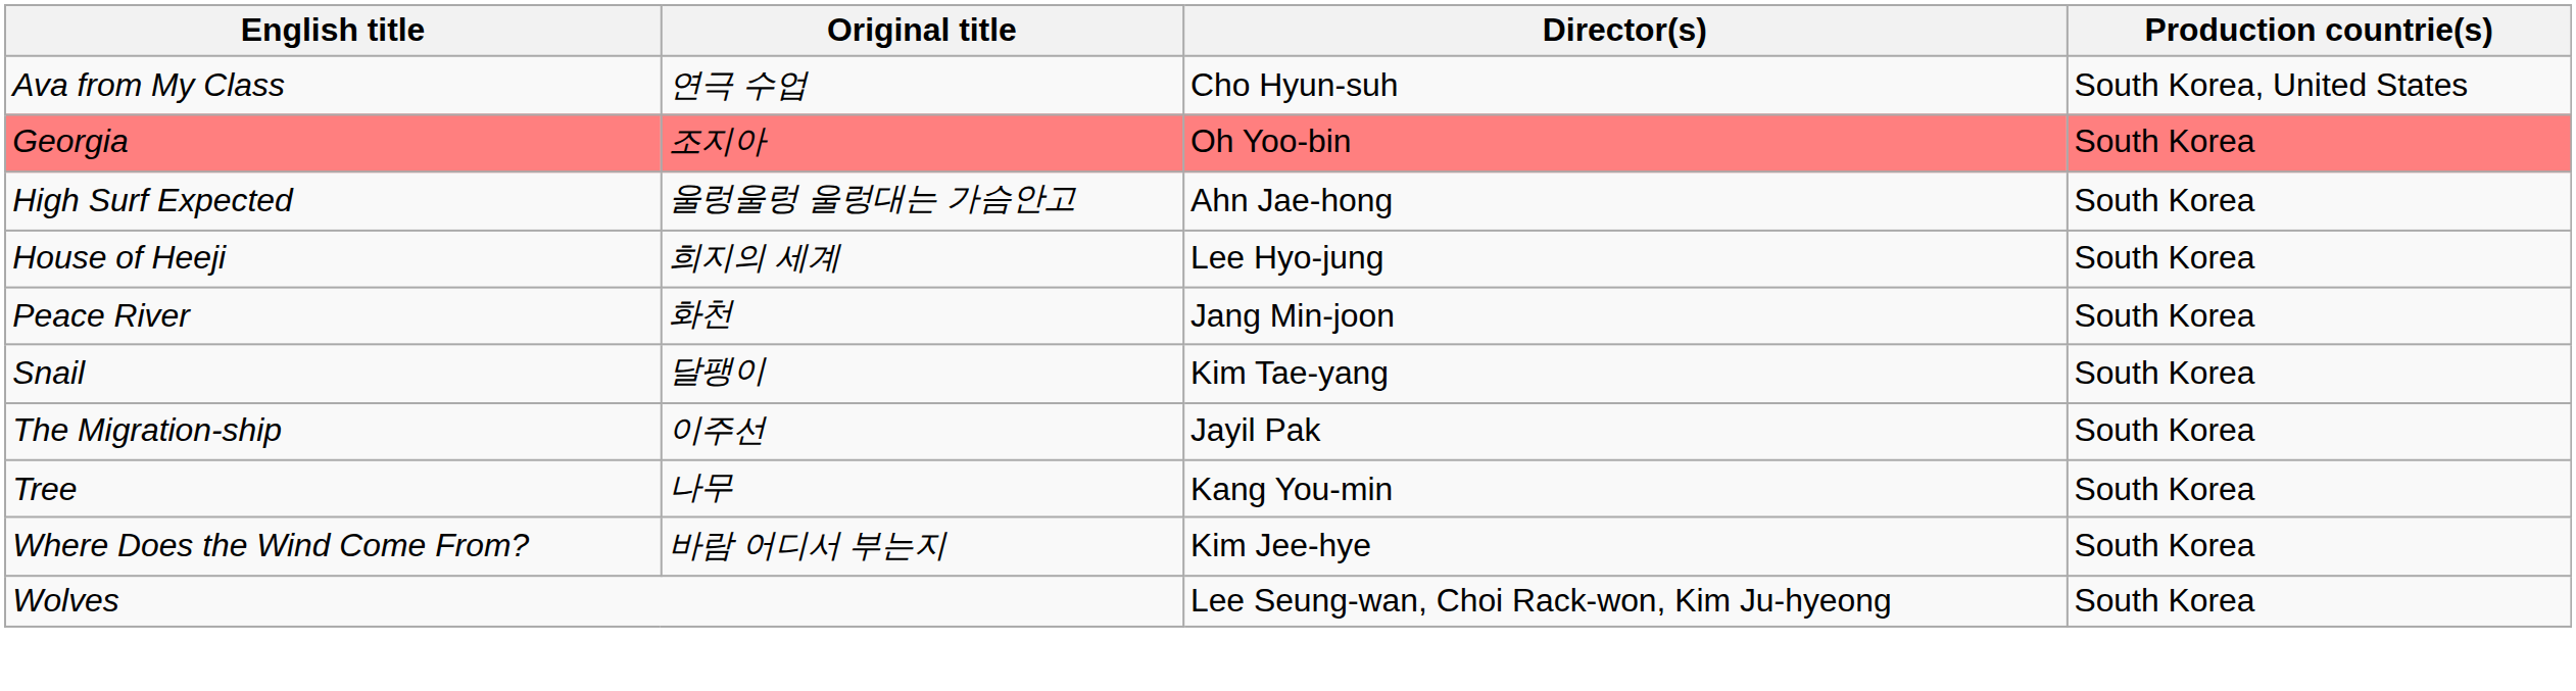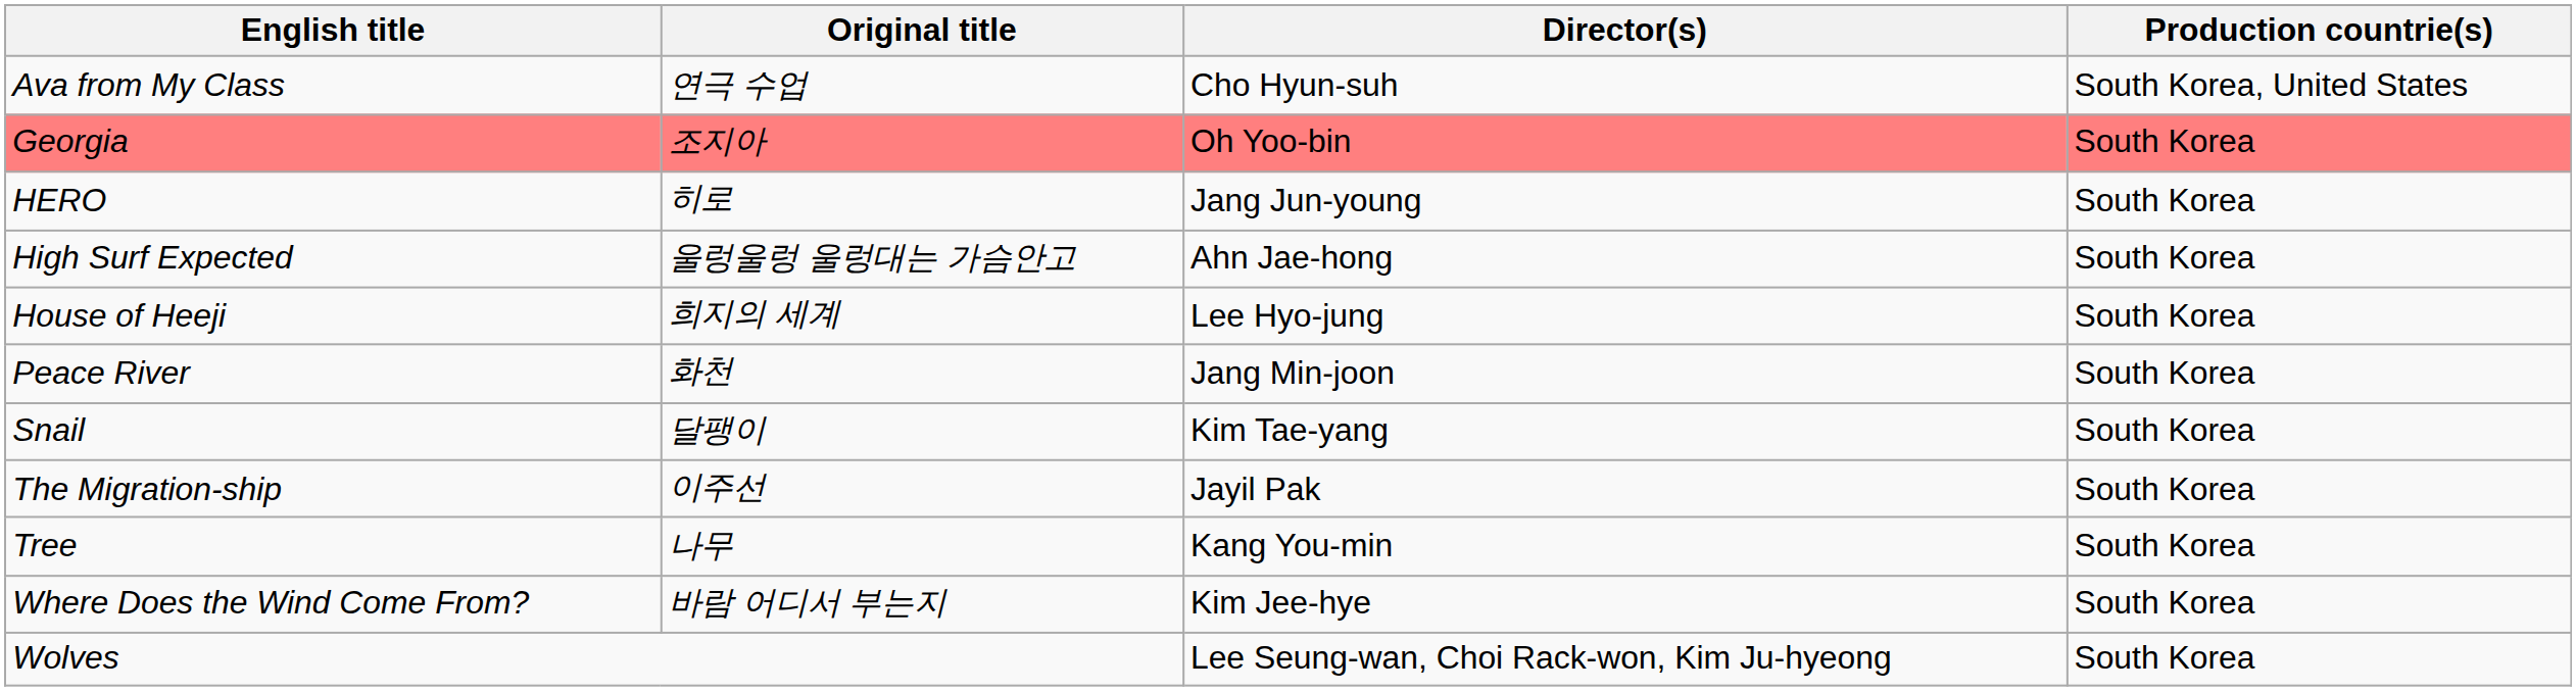+ row: HERO | 히로 | Jang Jun-young | South Korea
